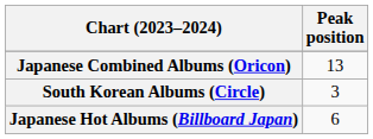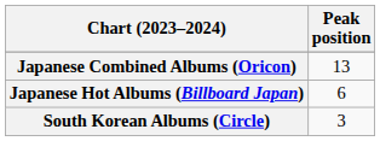rows swapped: Japanese Hot Albums (Billboard Japan) <-> South Korean Albums (Circle)
